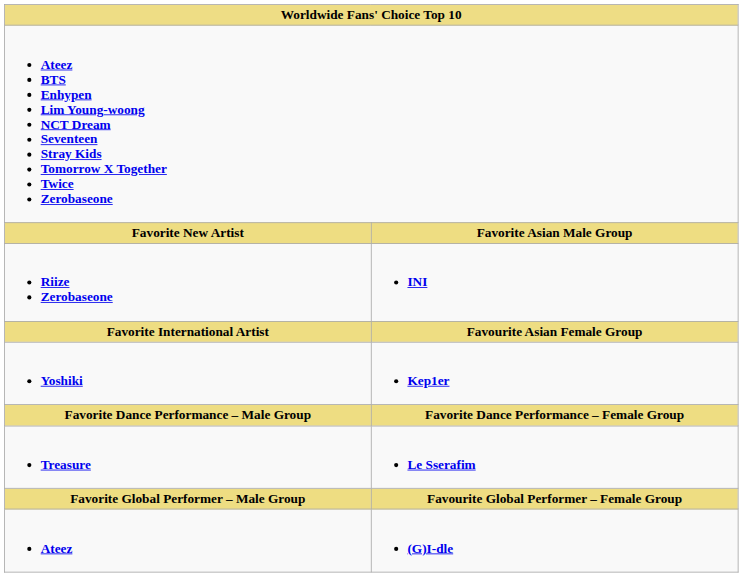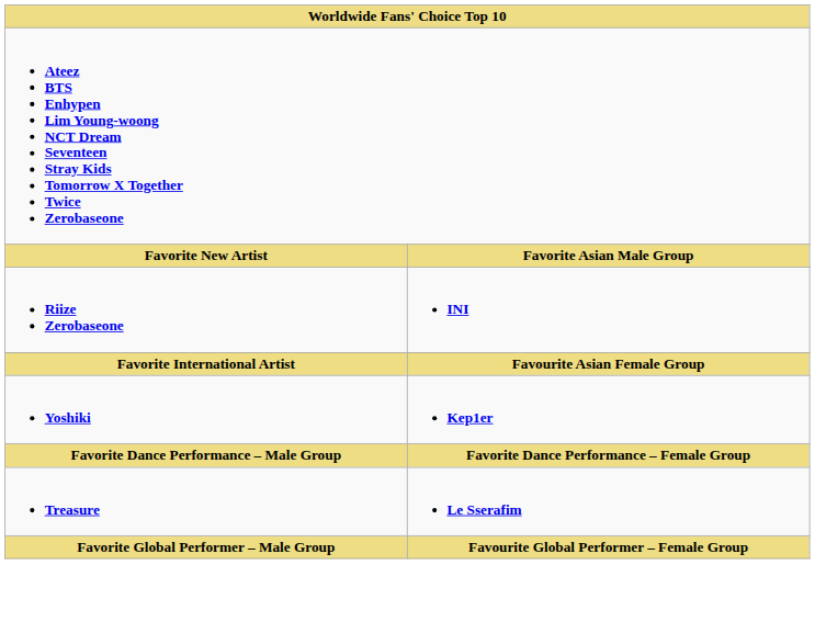- row: Ateez | (G)I-dle
